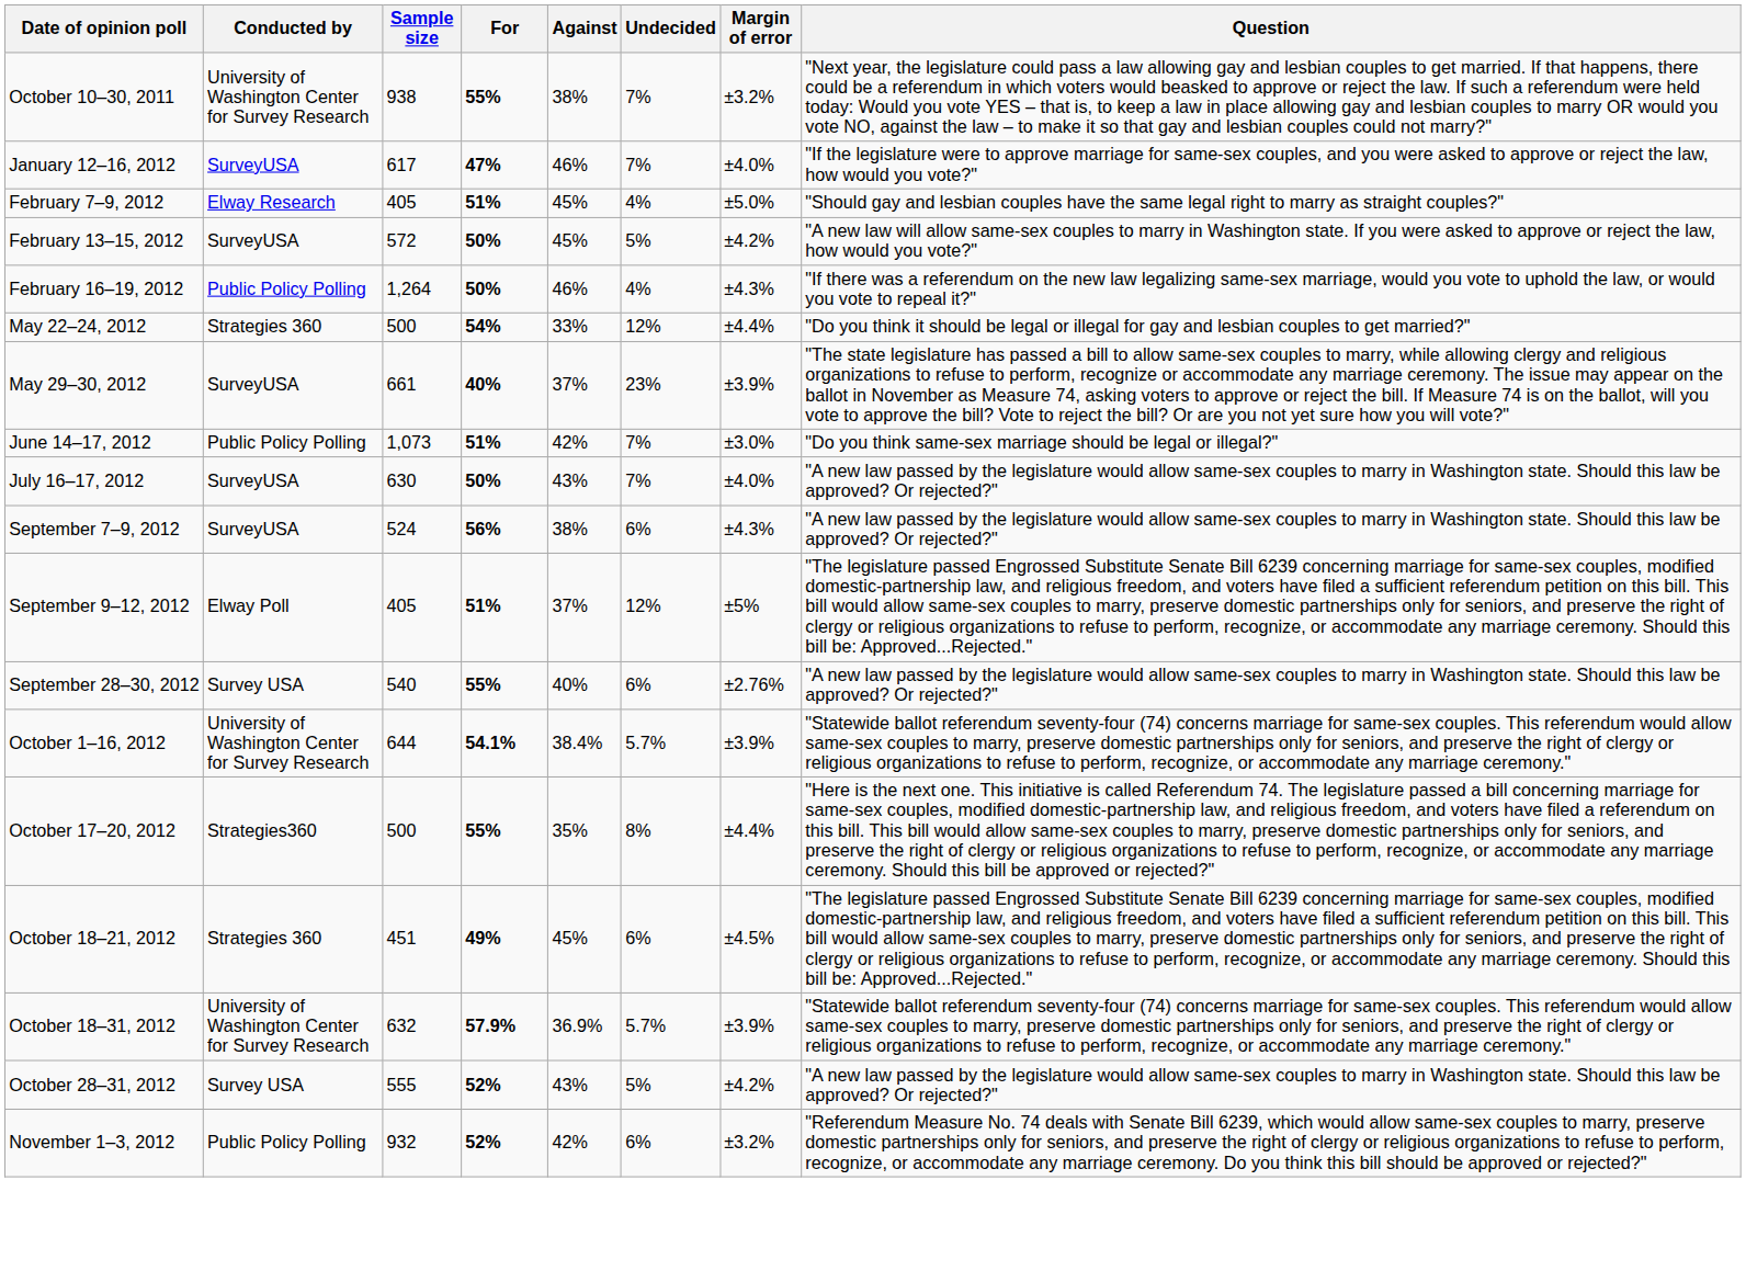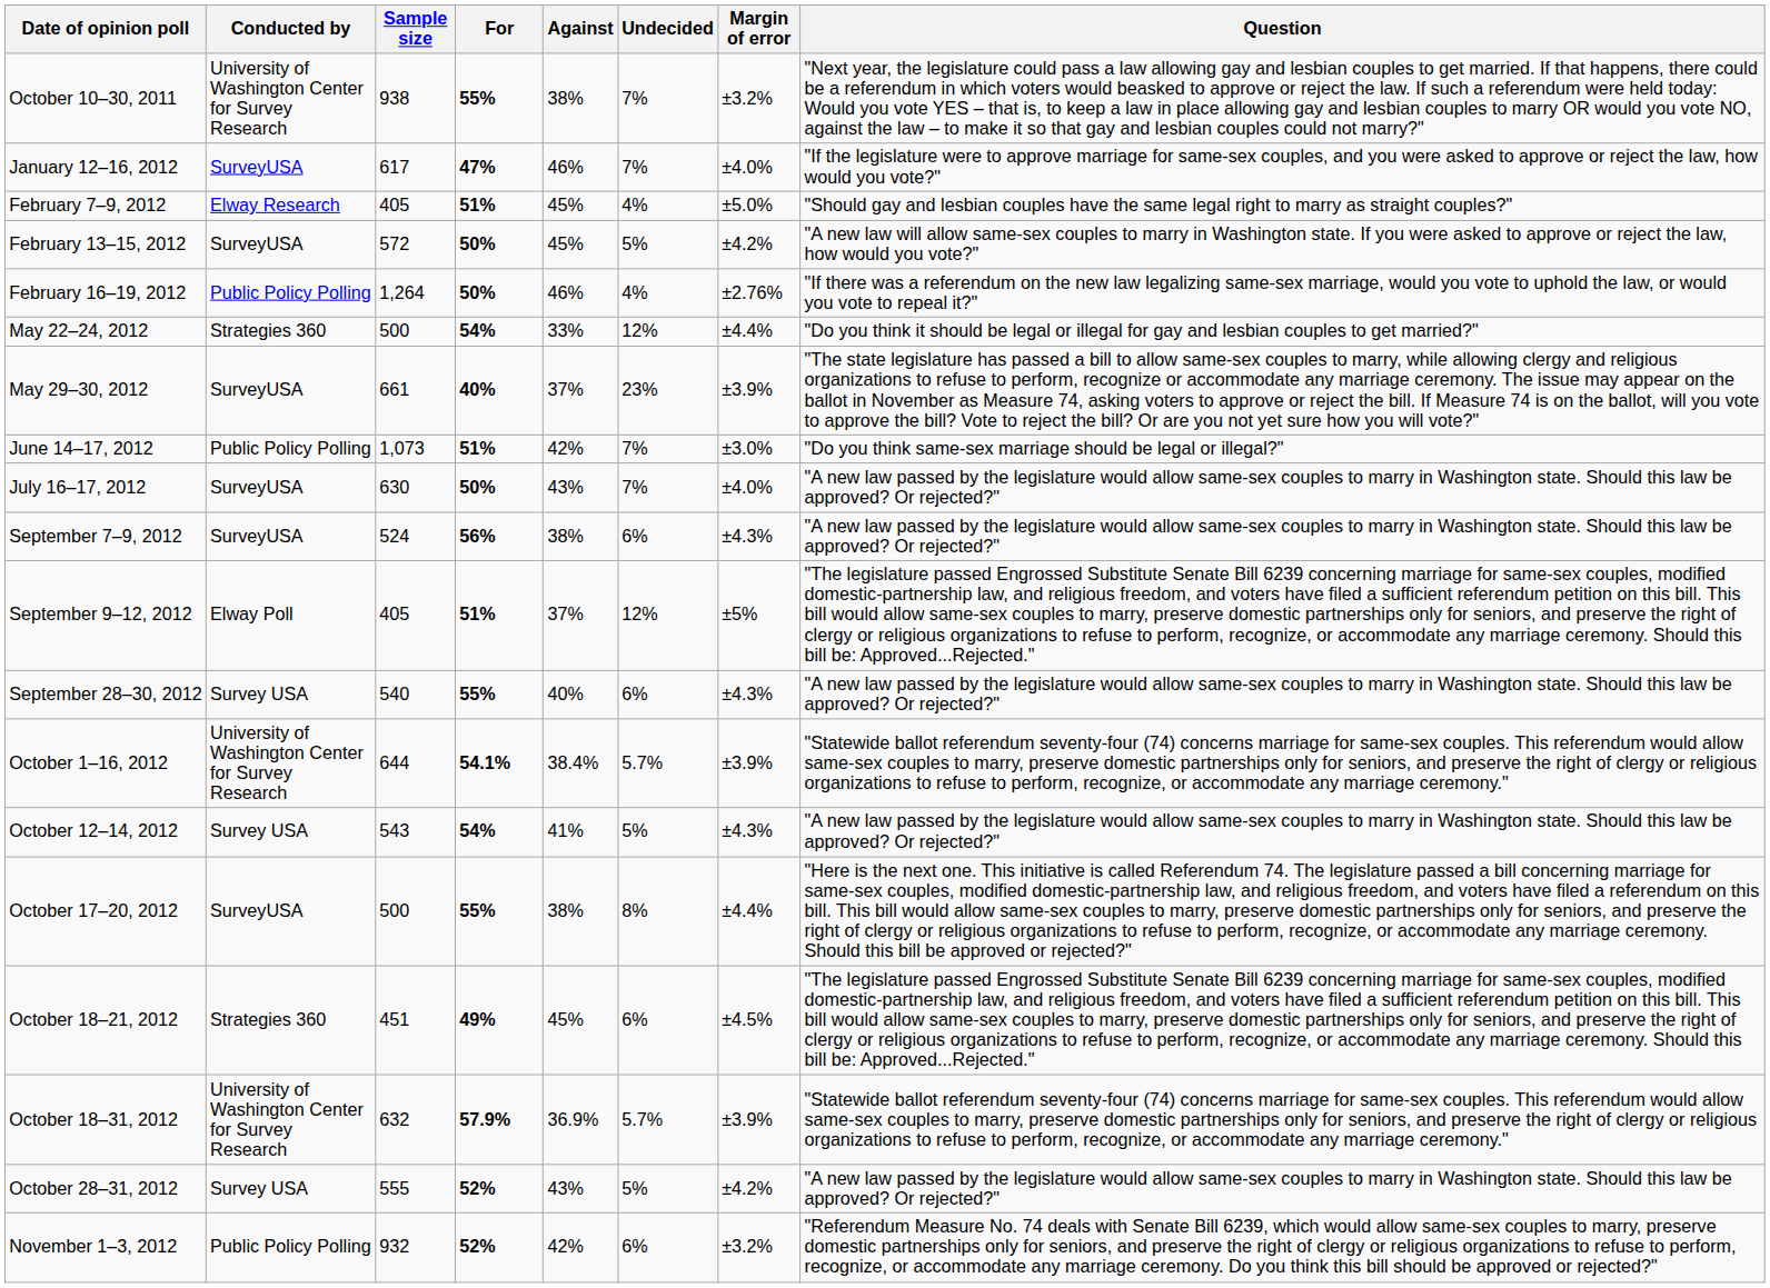February 16–19, 2012 | Margin of error: ±4.3% -> ±2.76%
September 28–30, 2012 | Margin of error: ±2.76% -> ±4.3%
+ row: October 12–14, 2012 | Survey USA | 543 | 54% | 41% | 5% | ±4.3% | "A new law passed by the legislature would allow same-sex couples to marry in Washington state. Should this law be approved? Or rejected?"
October 17–20, 2012 | Conducted by: Strategies360 -> SurveyUSA
October 17–20, 2012 | Against: 35% -> 38%
